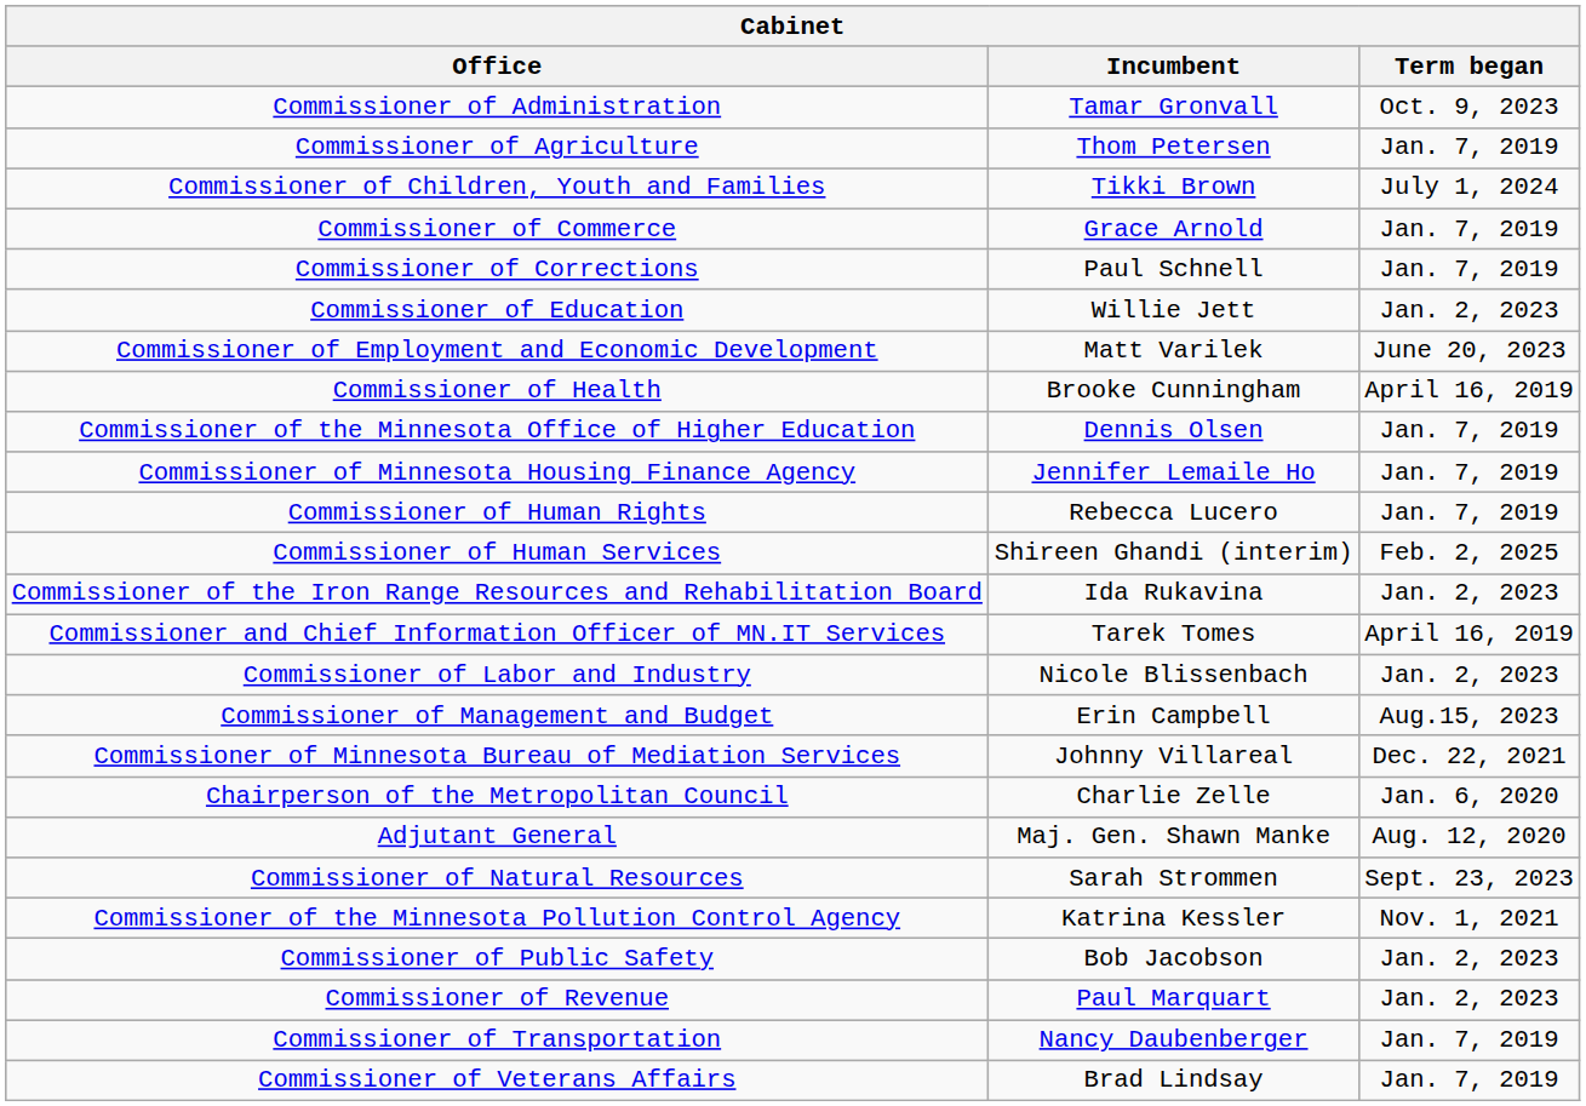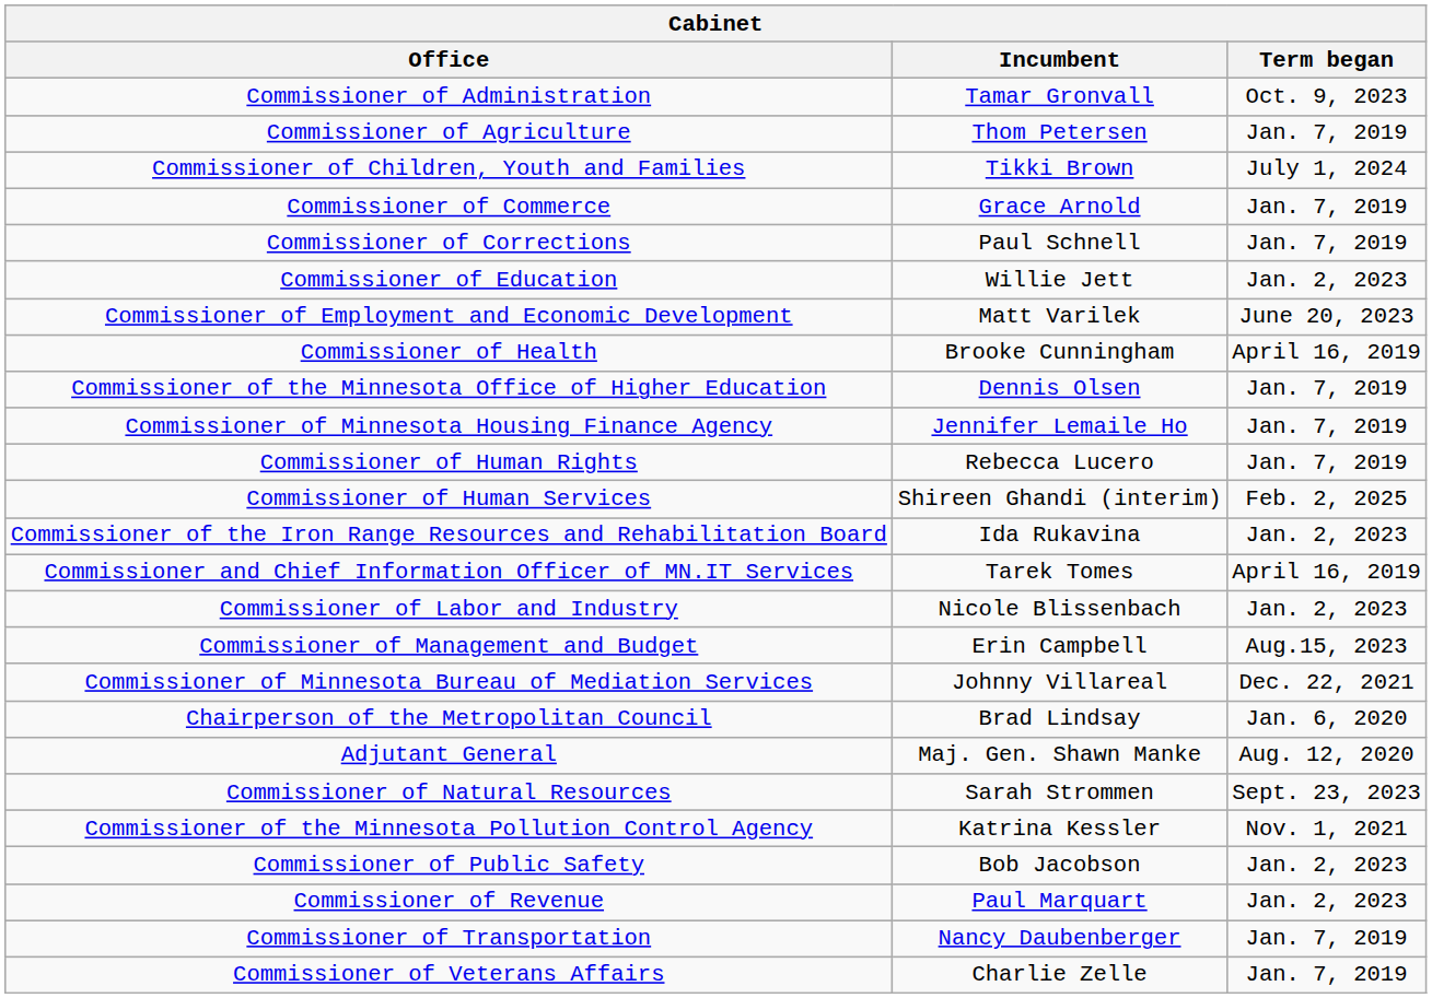Chairperson of the Metropolitan Council | Incumbent: Charlie Zelle -> Brad Lindsay
Commissioner of Veterans Affairs | Incumbent: Brad Lindsay -> Charlie Zelle
